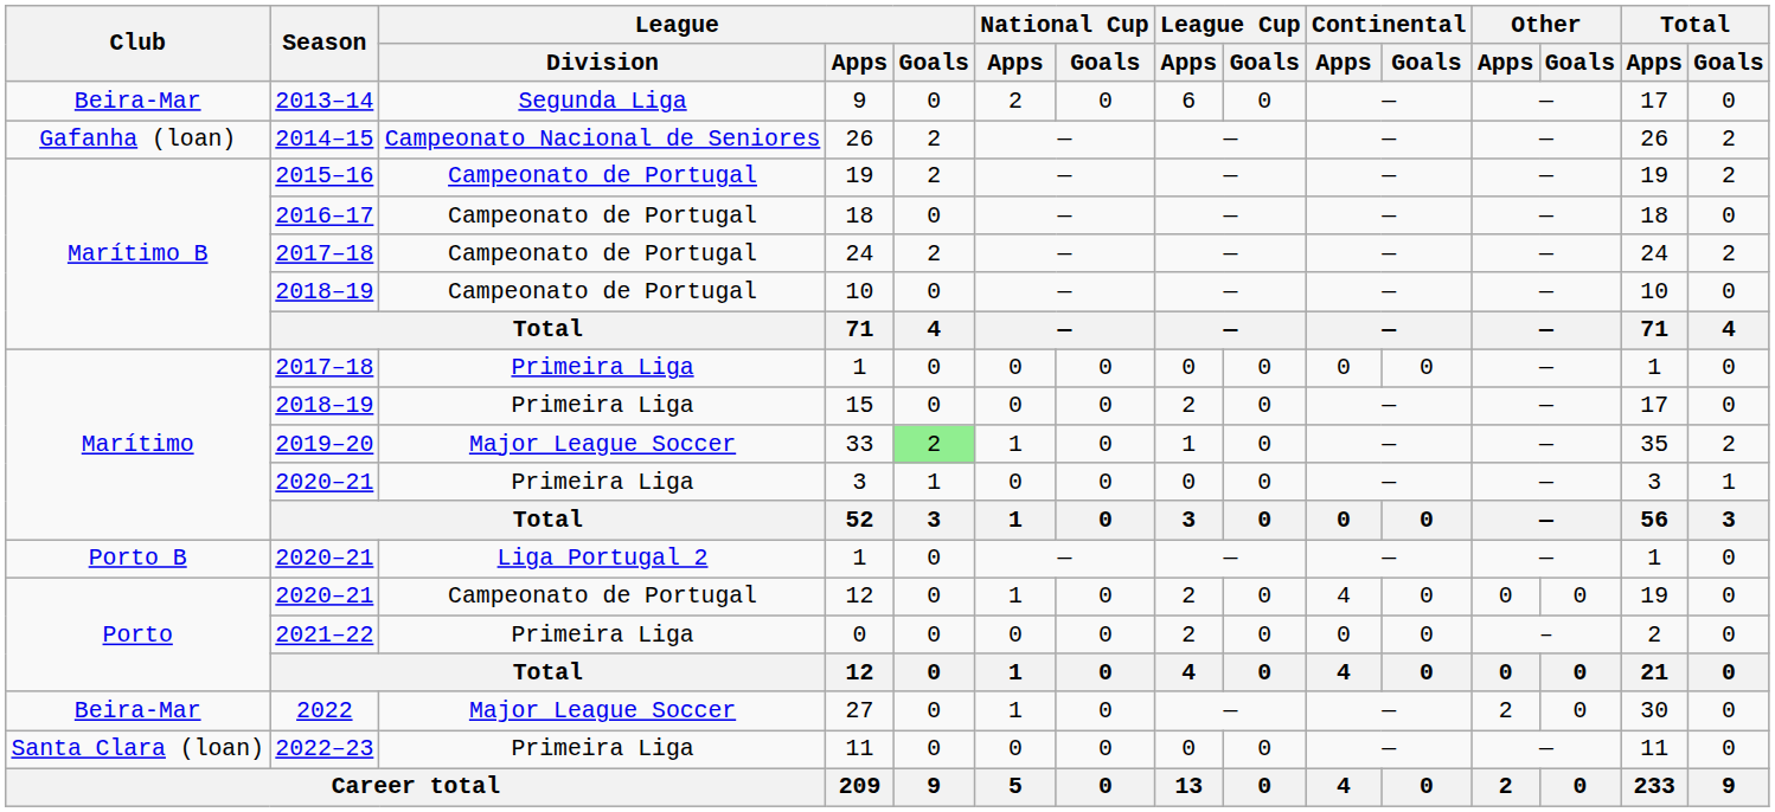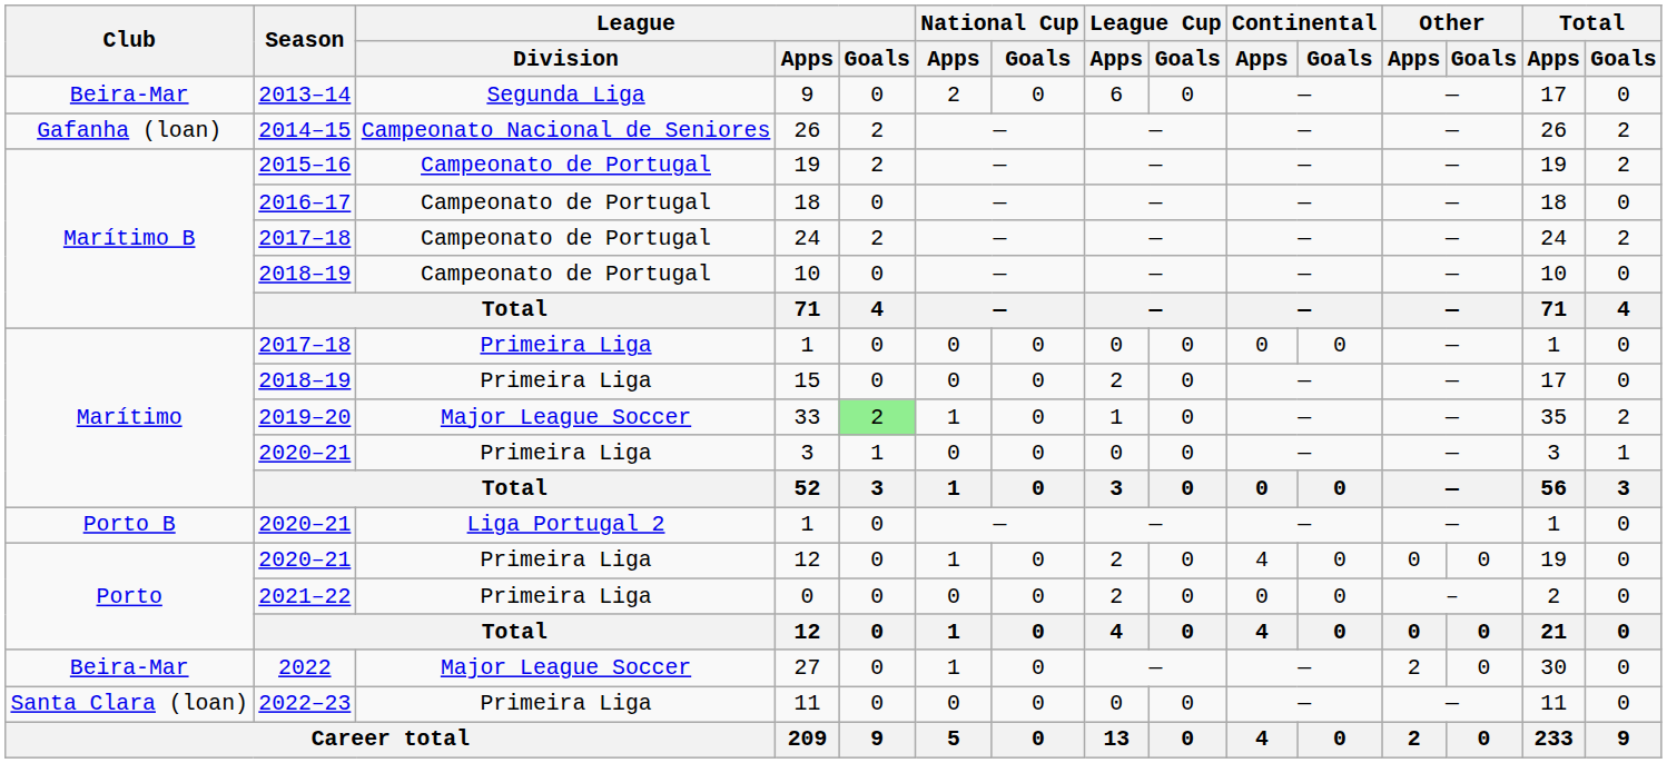2020–21 / 12 | League / Division: Campeonato de Portugal -> Primeira Liga
